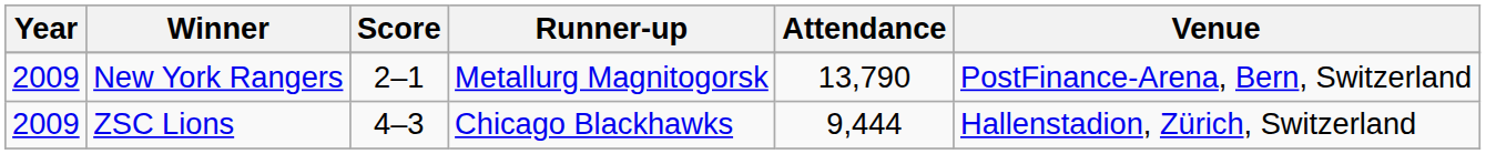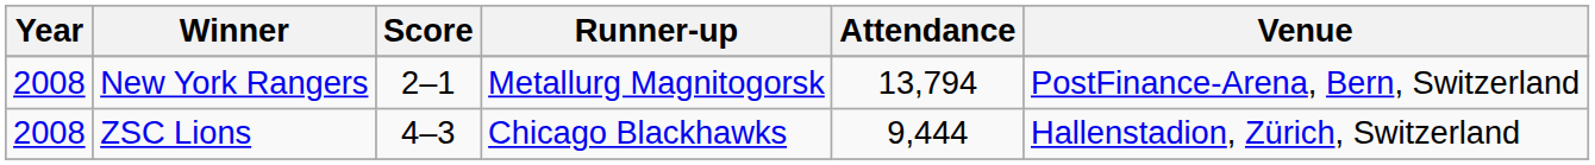New York Rangers | Year: 2009 -> 2008
New York Rangers | Attendance: 13,790 -> 13,794
ZSC Lions | Year: 2009 -> 2008
